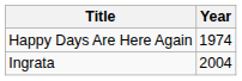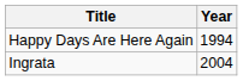Happy Days Are Here Again | Year: 1974 -> 1994
